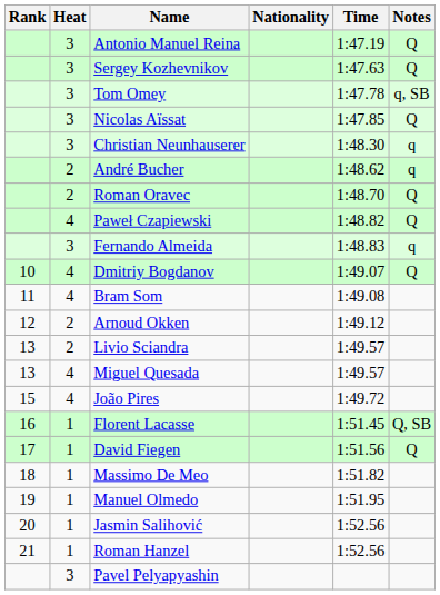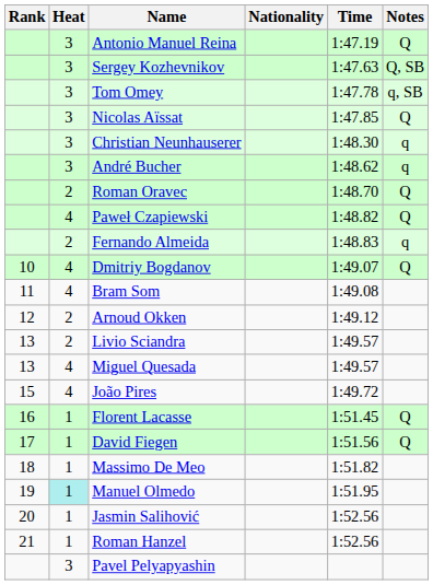Sergey Kozhevnikov | Notes: Q -> Q, SB
André Bucher | Heat: 2 -> 3
Fernando Almeida | Heat: 3 -> 2
Florent Lacasse | Notes: Q, SB -> Q
Manuel Olmedo | Heat: no background -> paleturquoise background
